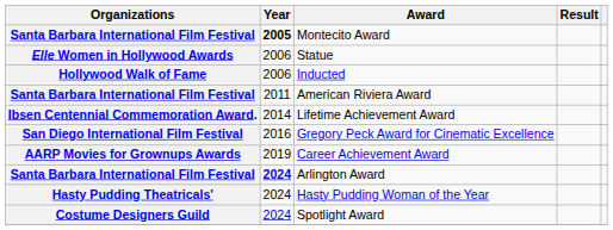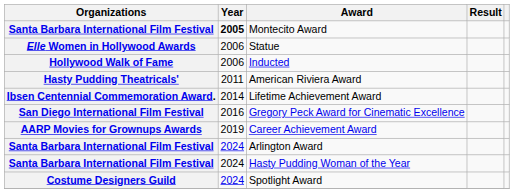American Riviera Award | Organizations: Santa Barbara International Film Festival -> Hasty Pudding Theatricals'
Arlington Award | Year: bold -> normal
Hasty Pudding Woman of the Year | Organizations: Hasty Pudding Theatricals' -> Santa Barbara International Film Festival
